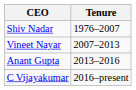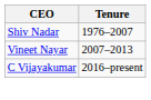- row: Anant Gupta | 2013–2016
